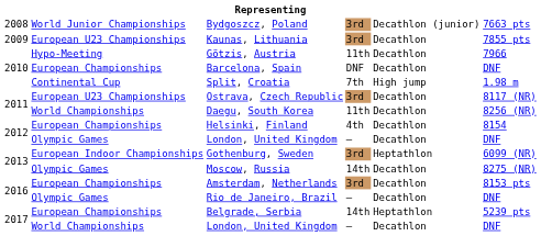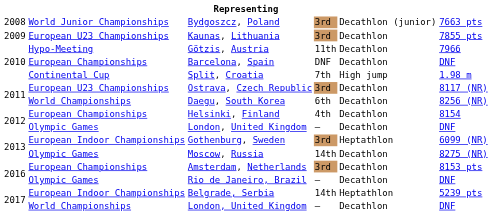Daegu, South Korea | column 4: 11th -> 6th
Belgrade, Serbia | column 2: European Championships -> European Indoor Championships
